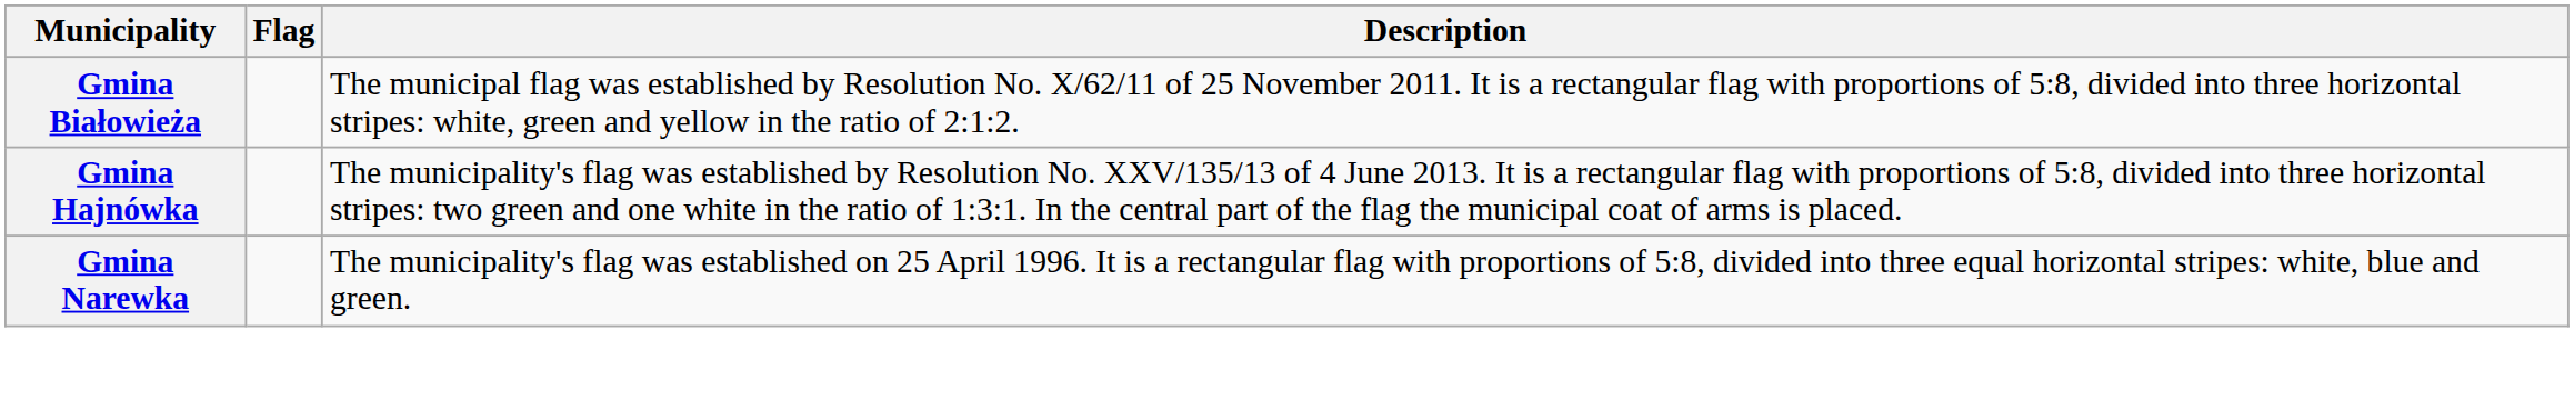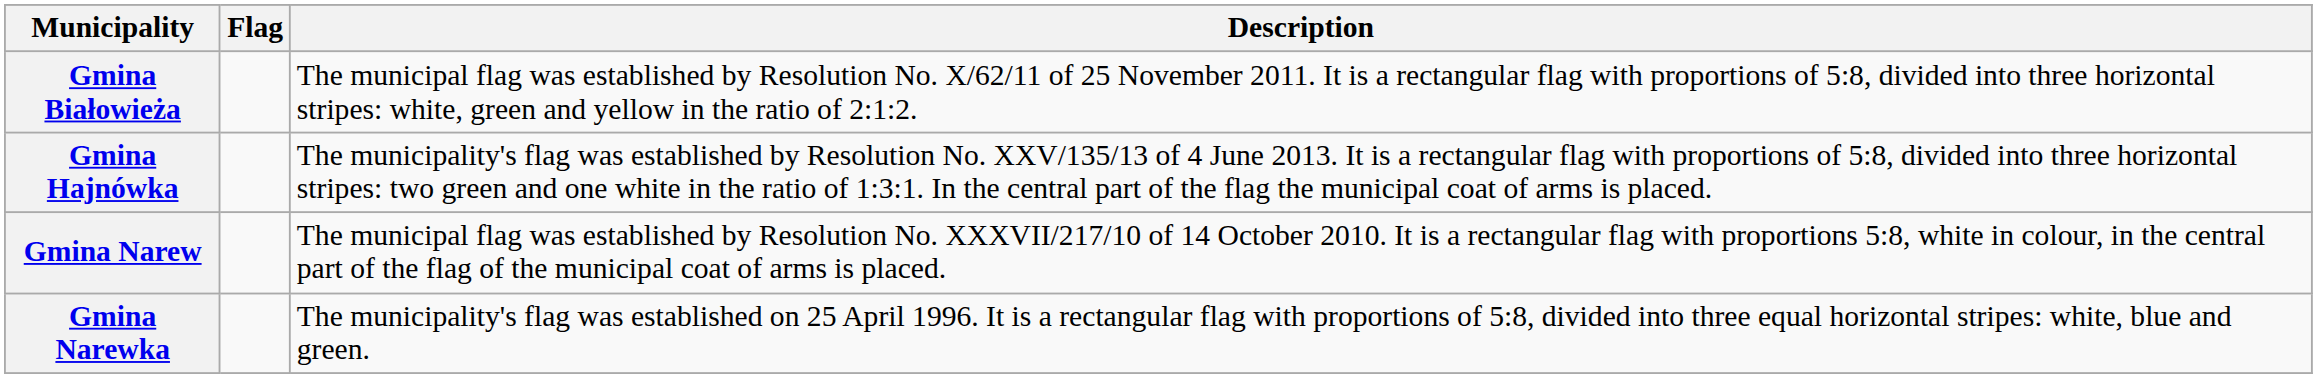+ row: Gmina Narew | The municipal flag was established by Resolution No. XXXVII/217/10 of 14 October 2010. It is a rectangular flag with proportions 5:8, white in colour, in the central part of the flag of the municipal coat of arms is placed.
